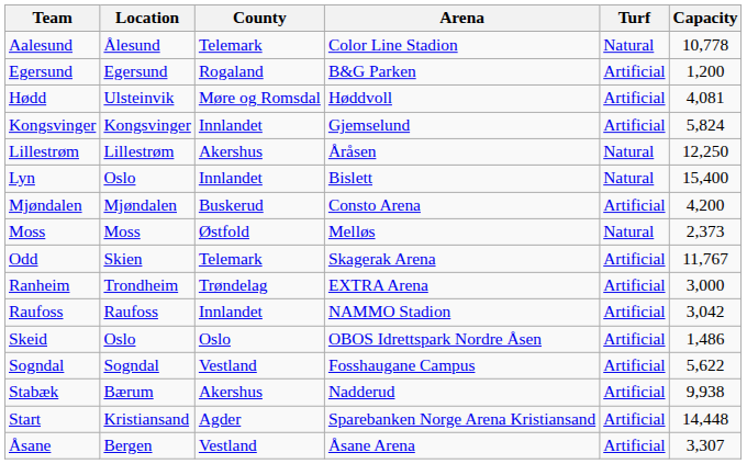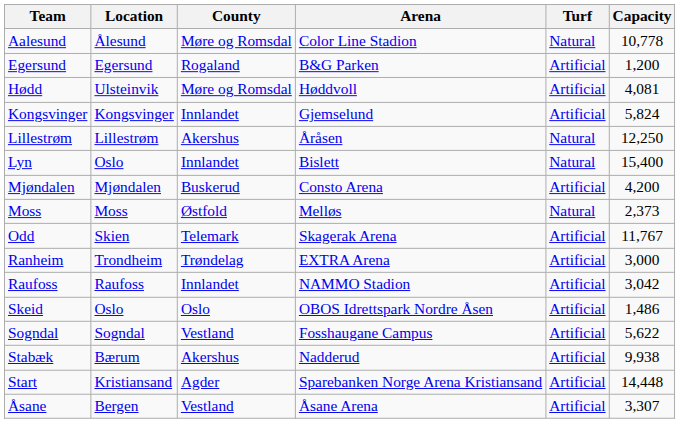Aalesund | County: Telemark -> Møre og Romsdal
